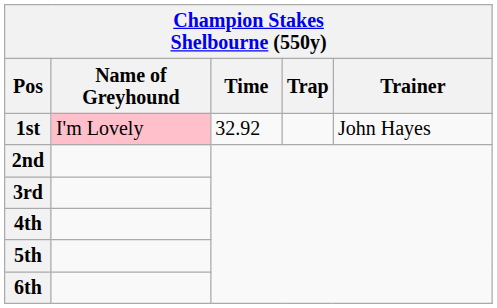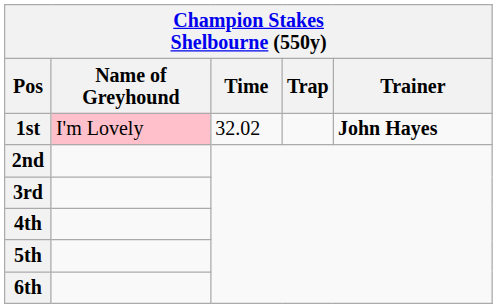1st | Time: 32.92 -> 32.02
1st | Trainer: normal -> bold
